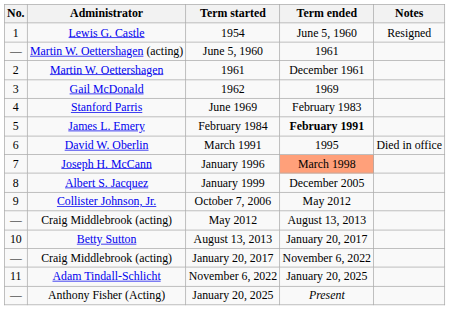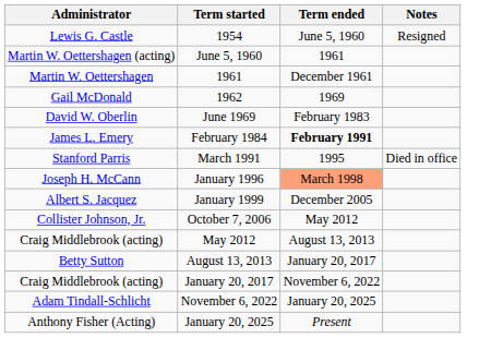- column: No. | 1 | — | 2 | 3 | 4 | 5 | 6 | 7 | 8 | 9 | — | 10 | — | 11 | —
June 1969 | Administrator: Stanford Parris -> David W. Oberlin
March 1991 | Administrator: David W. Oberlin -> Stanford Parris
